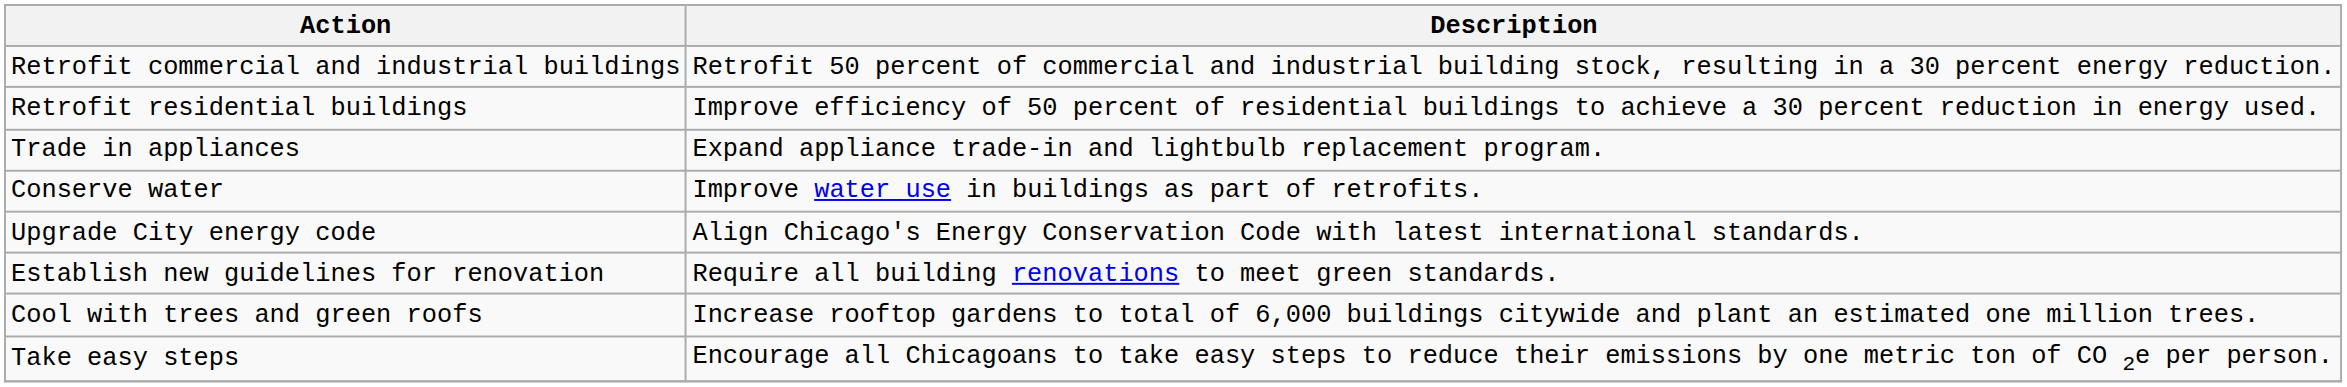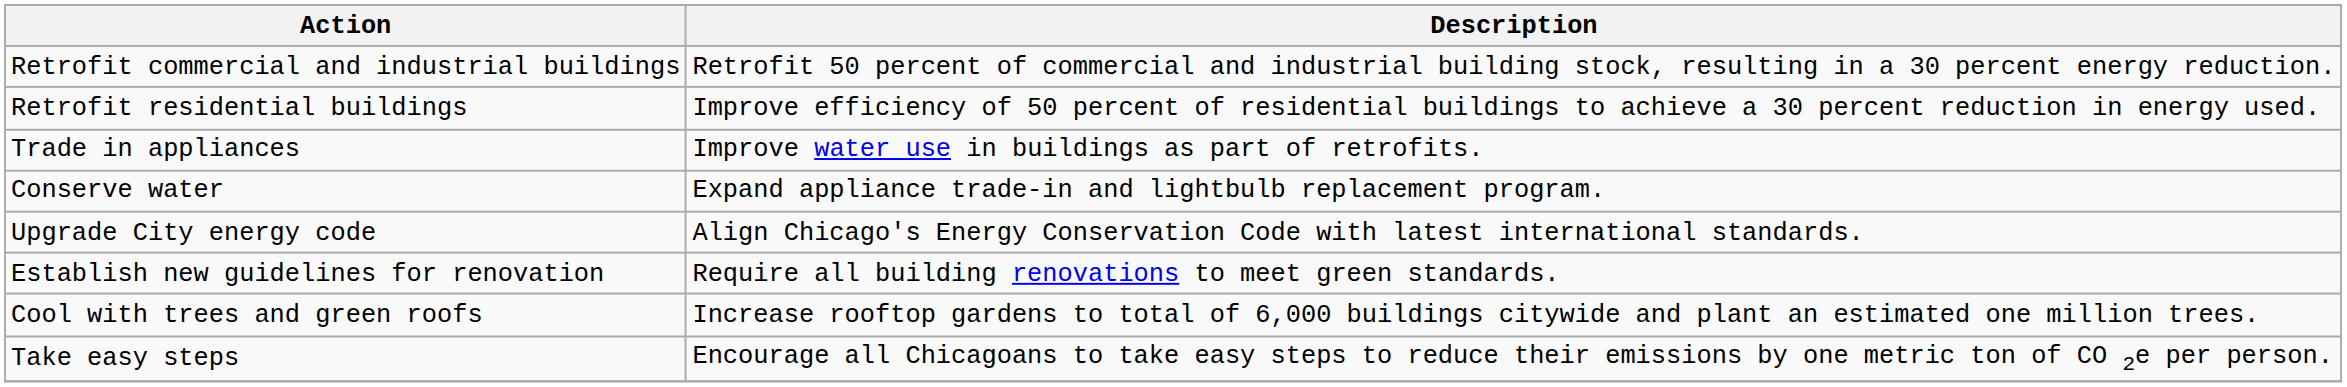Trade in appliances | Description: Expand appliance trade-in and lightbulb replacement program. -> Improve water use in buildings as part of retrofits.
Conserve water | Description: Improve water use in buildings as part of retrofits. -> Expand appliance trade-in and lightbulb replacement program.
